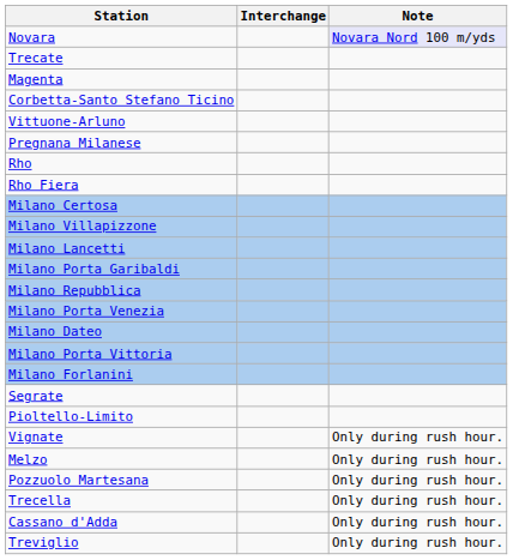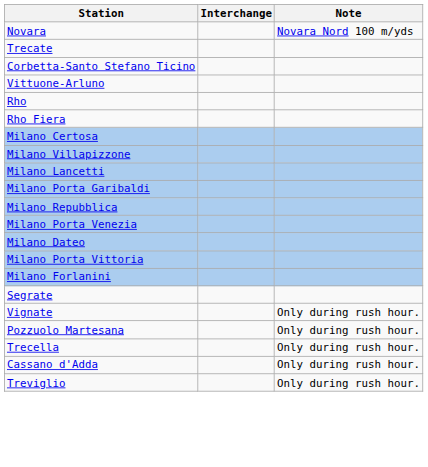Novara | Note: lavender background -> no background
- row: Magenta
- row: Pregnana Milanese
- row: Pioltello-Limito
- row: Melzo | Only during rush hour.
